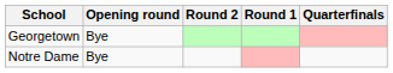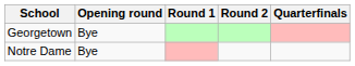columns swapped: Round 1 <-> Round 2
